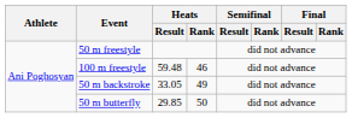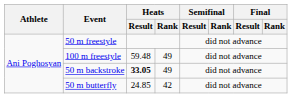100 m freestyle | Heats / Rank: 46 -> 49
50 m backstroke | Heats / Result: normal -> bold
50 m butterfly | Heats / Result: 29.85 -> 24.85
50 m butterfly | Heats / Rank: 50 -> 42
